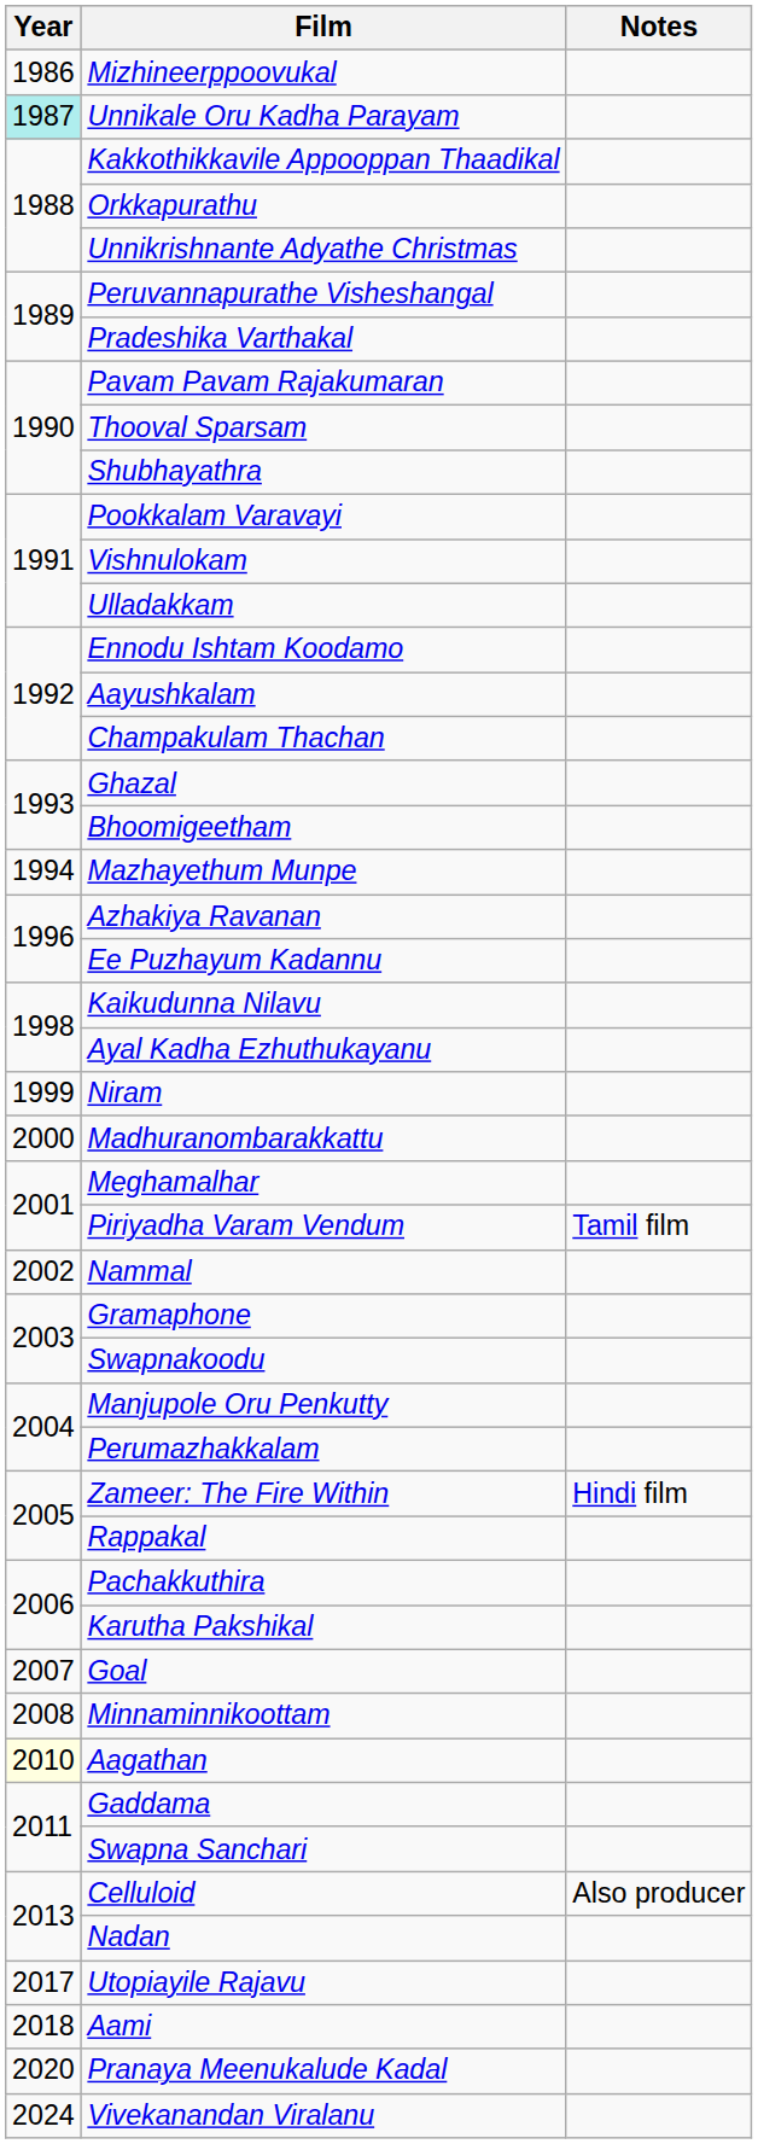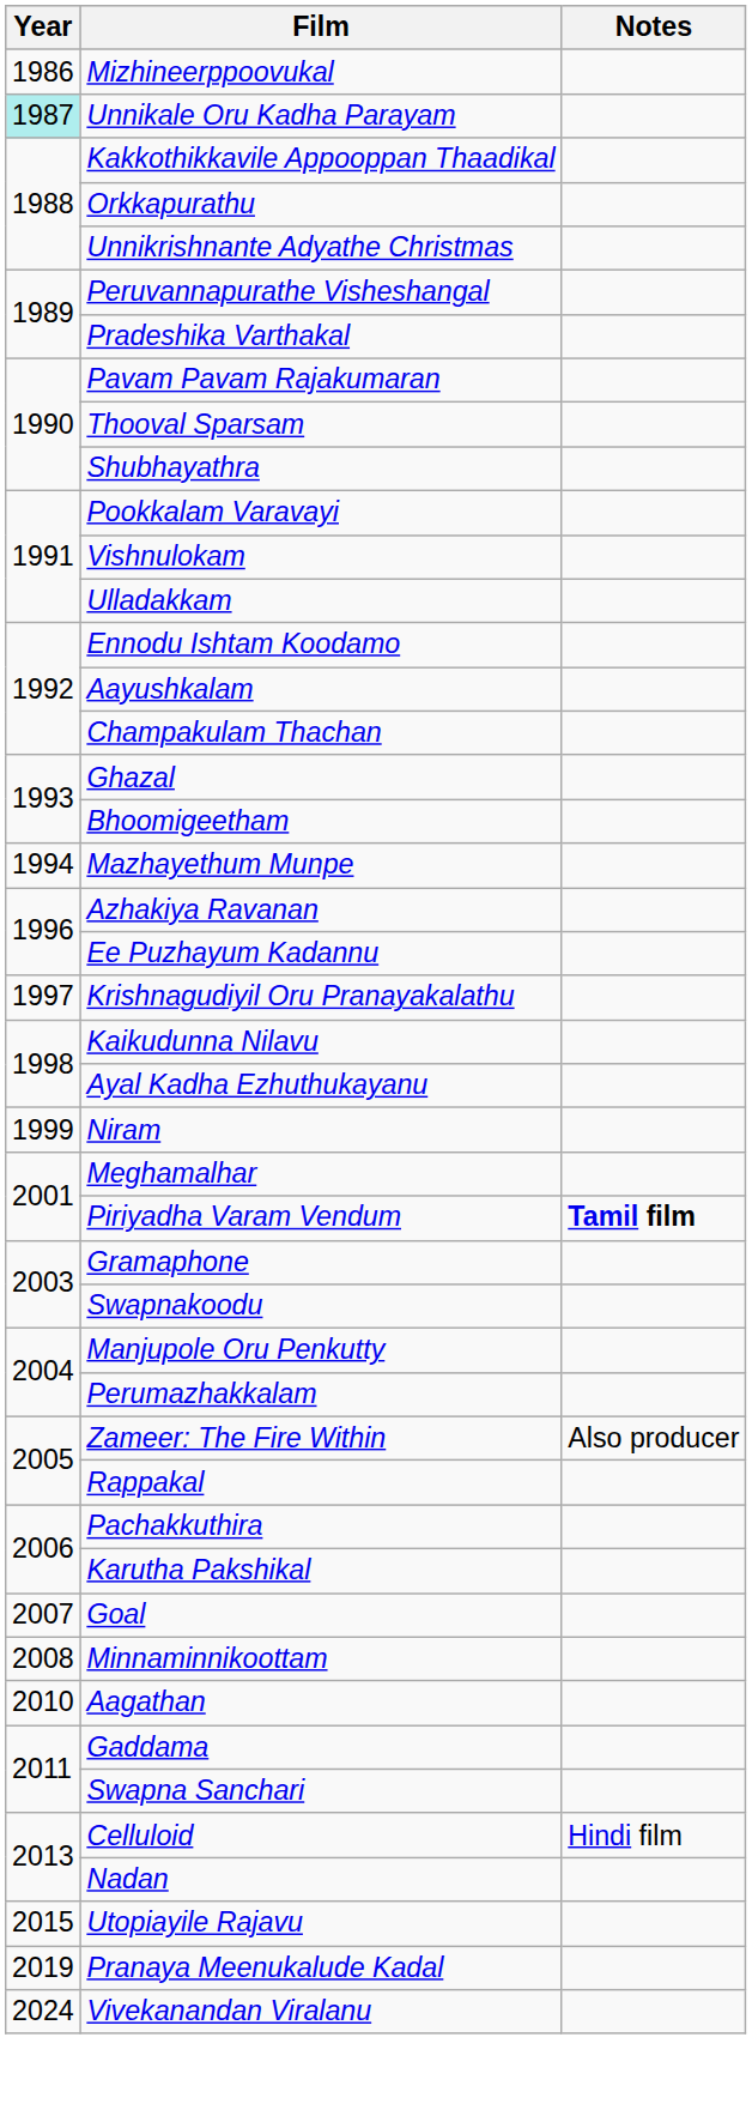+ row: 1997 | Krishnagudiyil Oru Pranayakalathu
- row: 2000 | Madhuranombarakkattu
Piriyadha Varam Vendum | Notes: normal -> bold
- row: 2002 | Nammal
Zameer: The Fire Within | Notes: Hindi film -> Also producer
Aagathan | Year: lightyellow background -> no background
Celluloid | Notes: Also producer -> Hindi film
Utopiayile Rajavu | Year: 2017 -> 2015
- row: 2018 | Aami
Pranaya Meenukalude Kadal | Year: 2020 -> 2019
